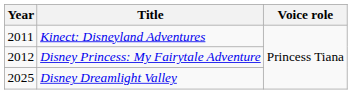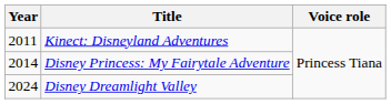Disney Princess: My Fairytale Adventure | Year: 2012 -> 2014
Disney Dreamlight Valley | Year: 2025 -> 2024
